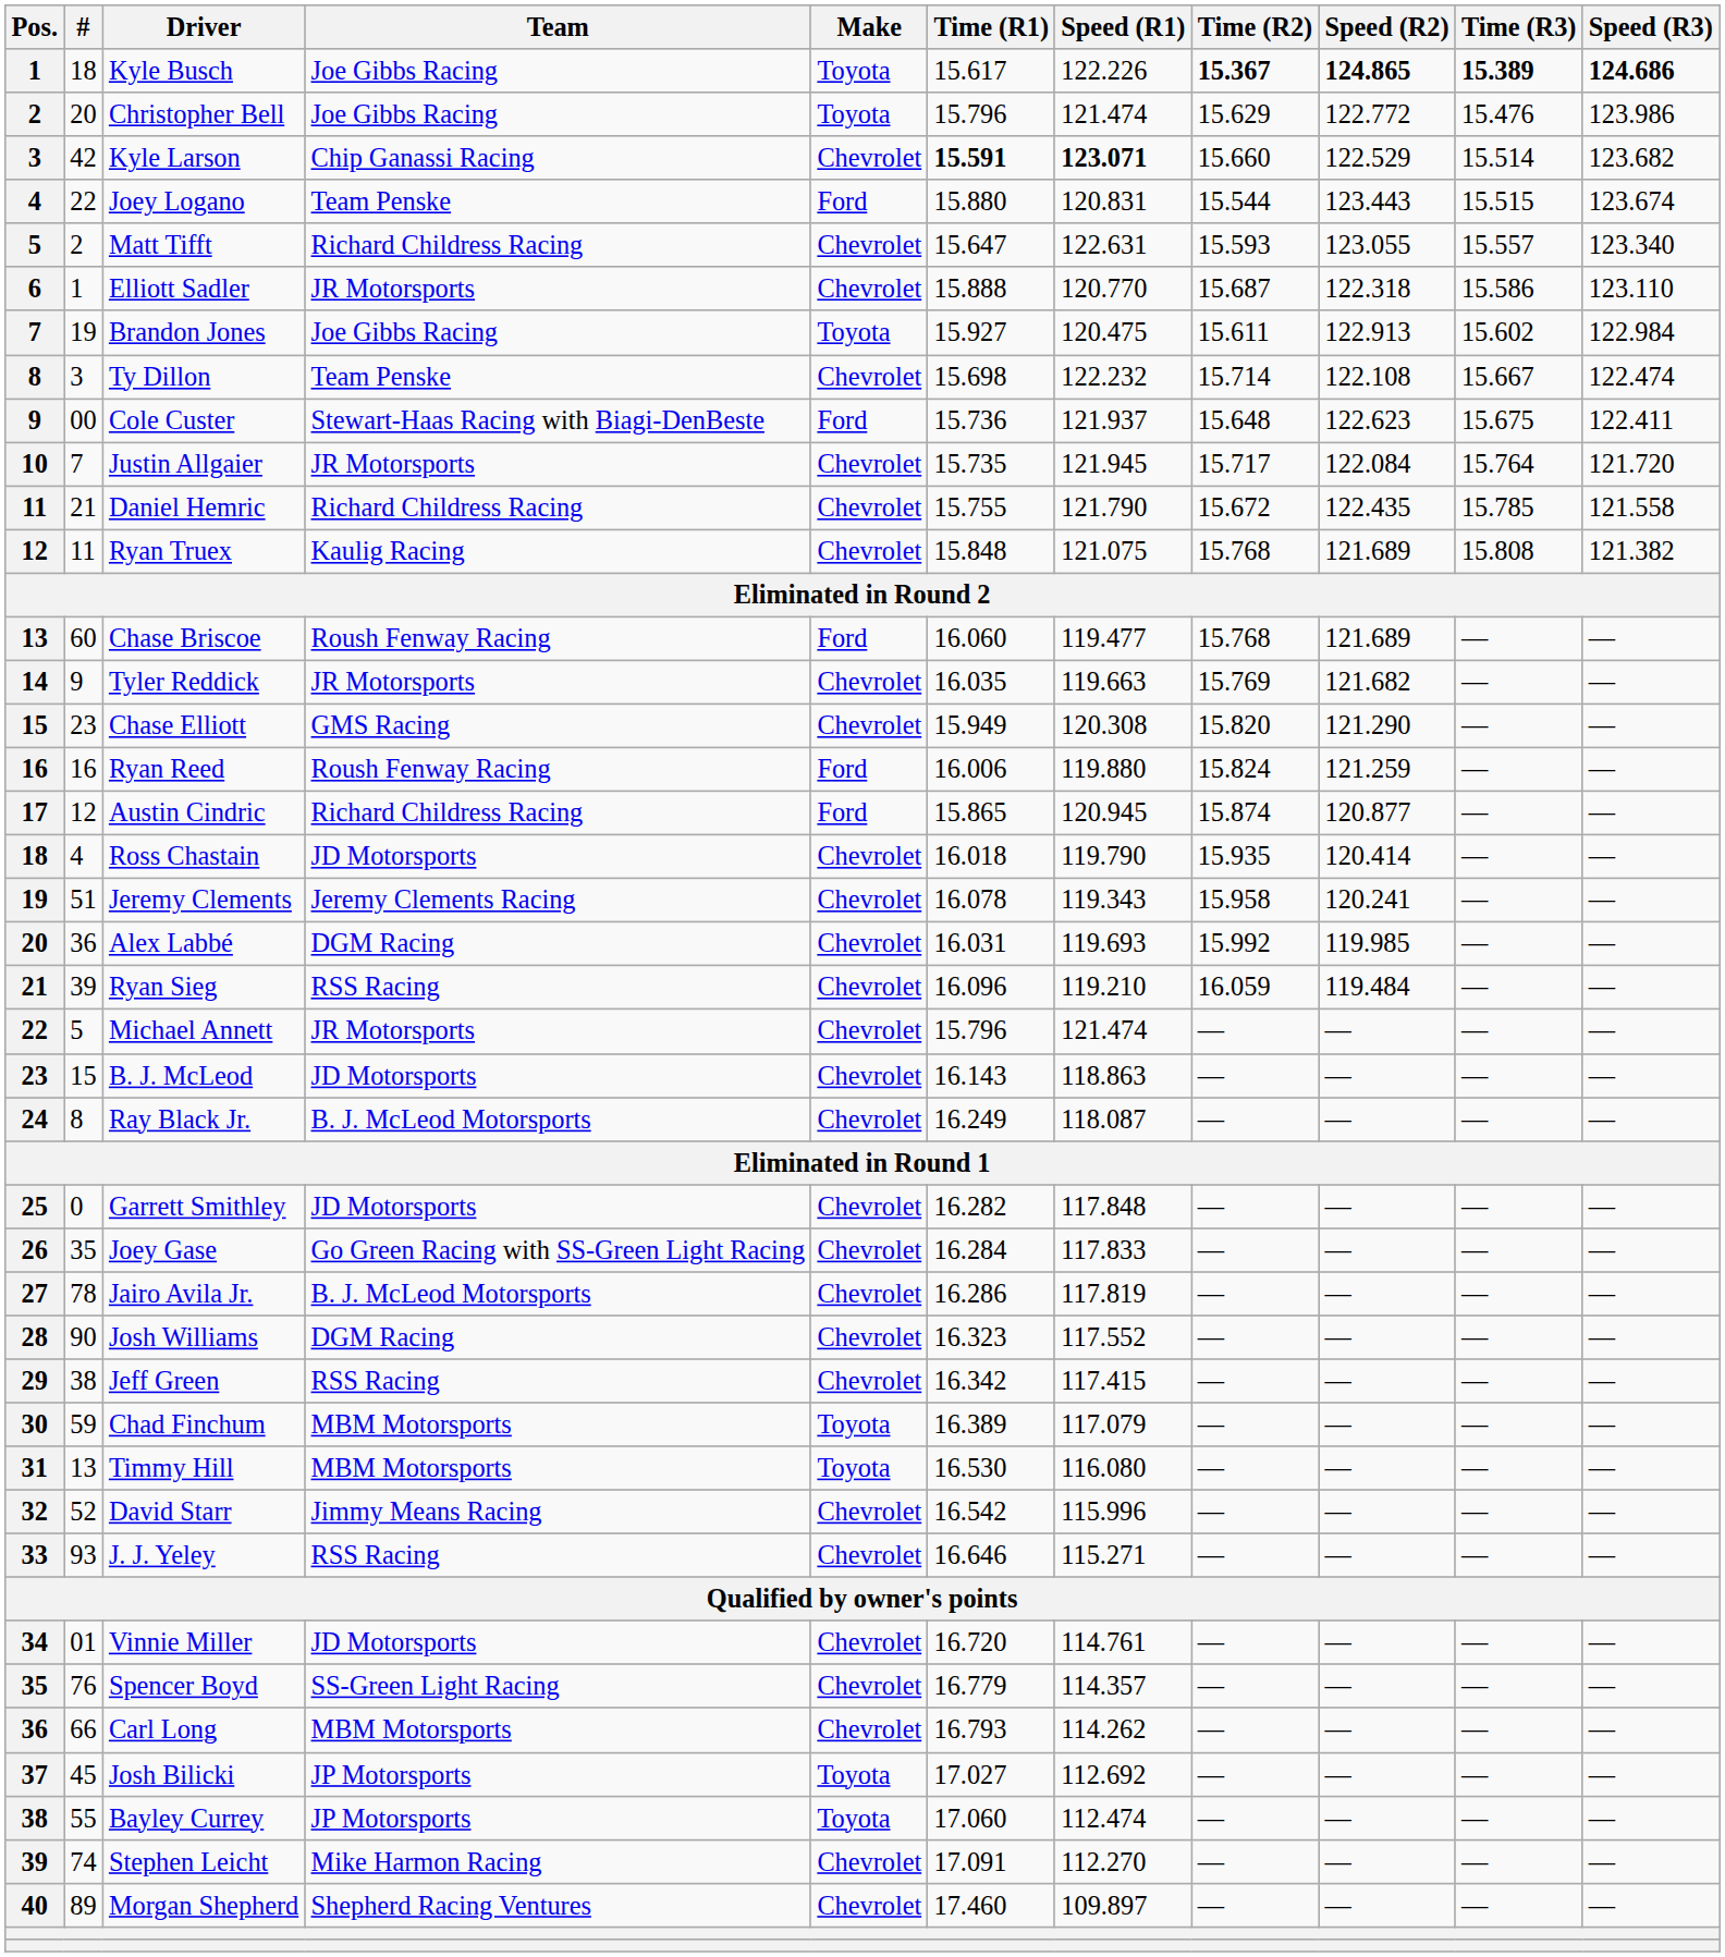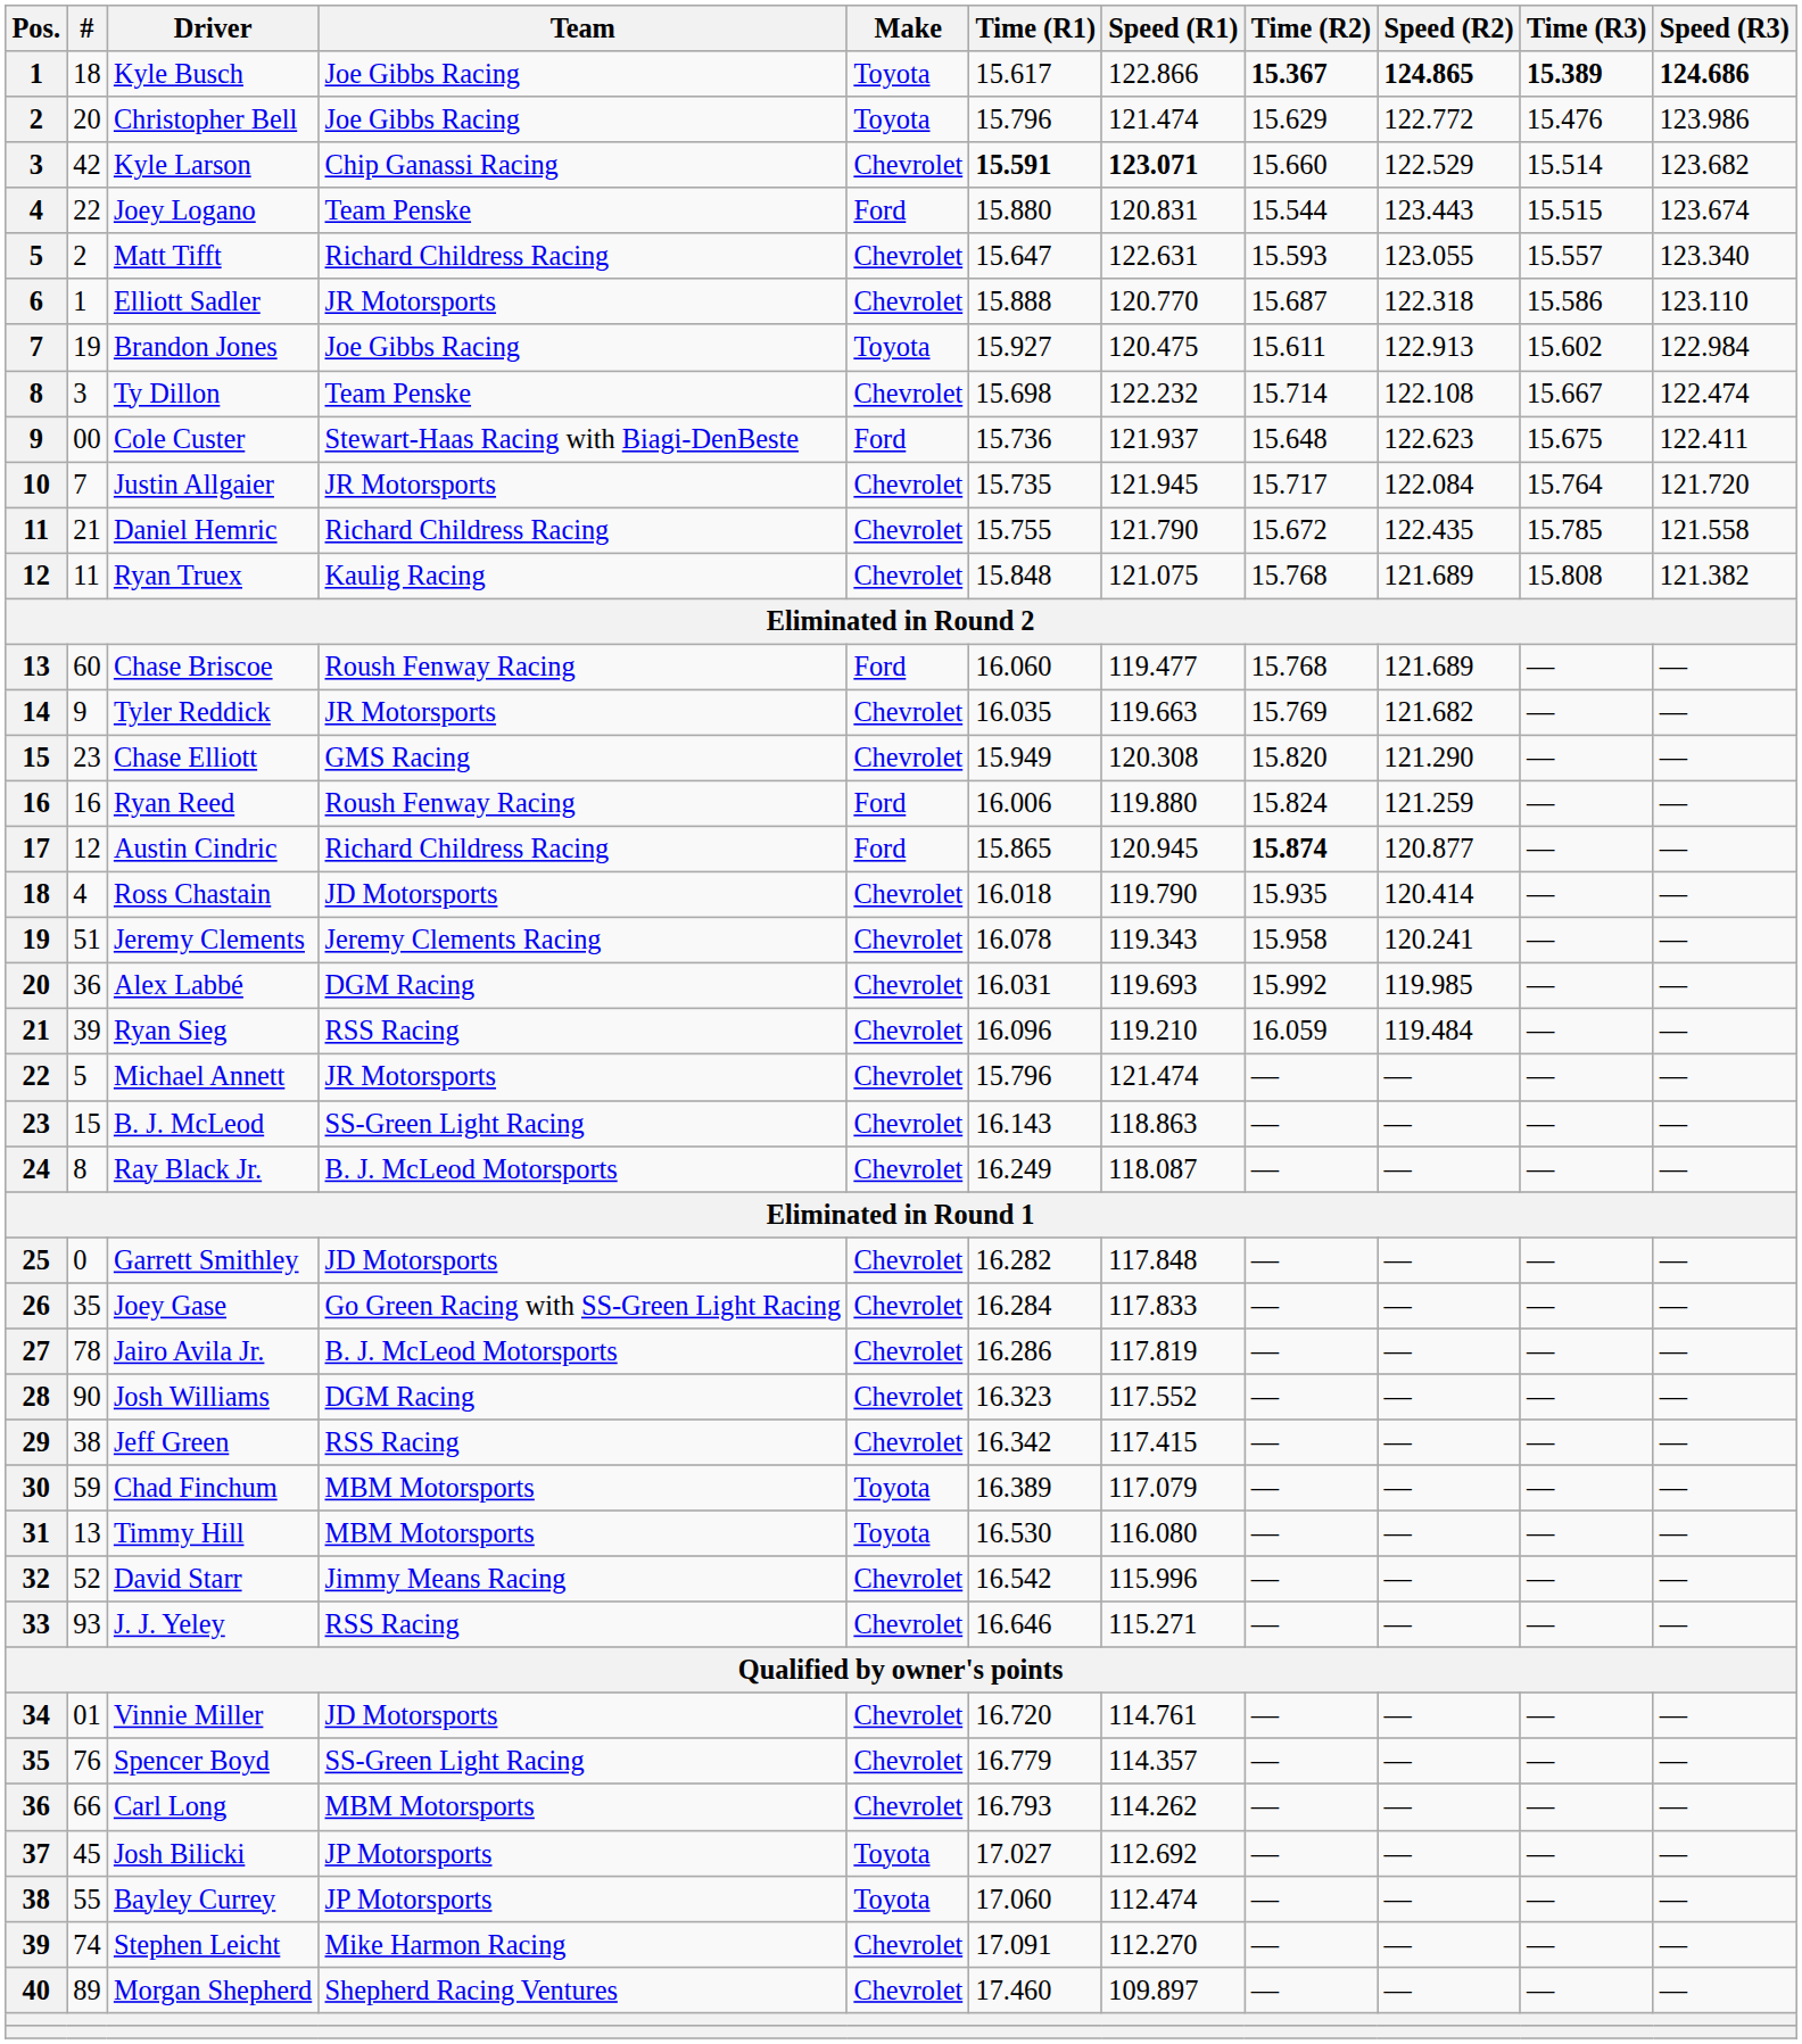Kyle Busch | Speed (R1): 122.226 -> 122.866
Austin Cindric | Time (R2): normal -> bold
B. J. McLeod | Team: JD Motorsports -> SS-Green Light Racing
